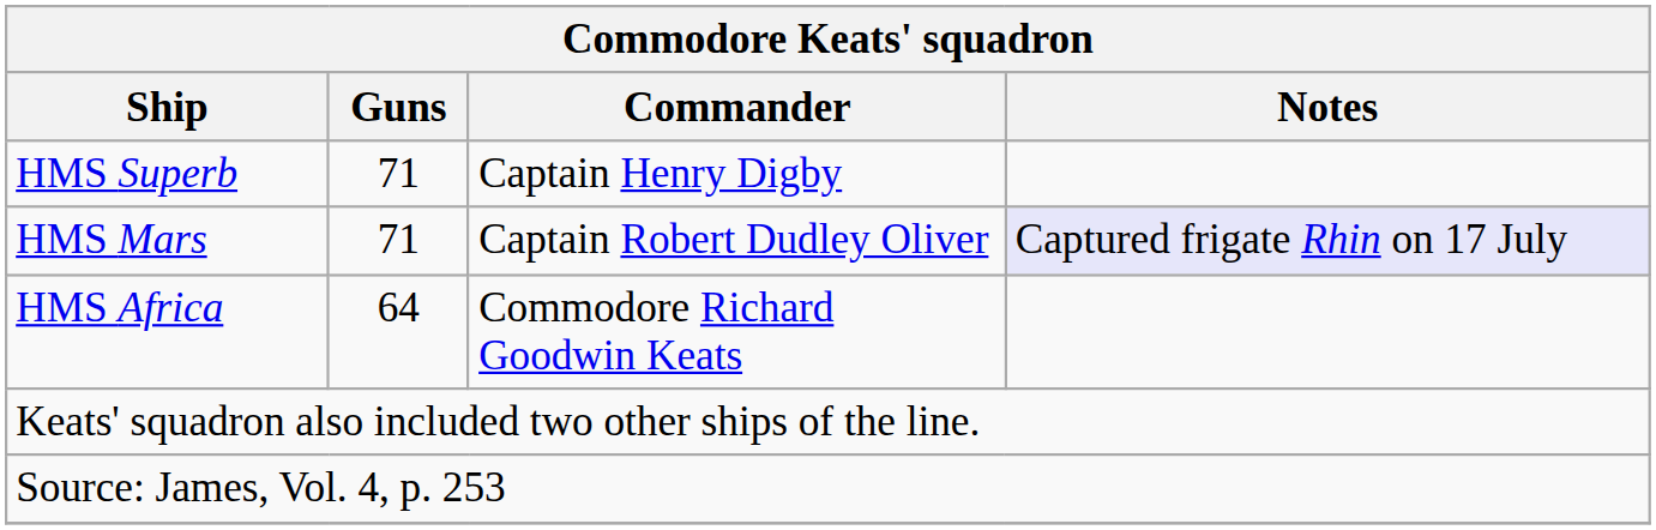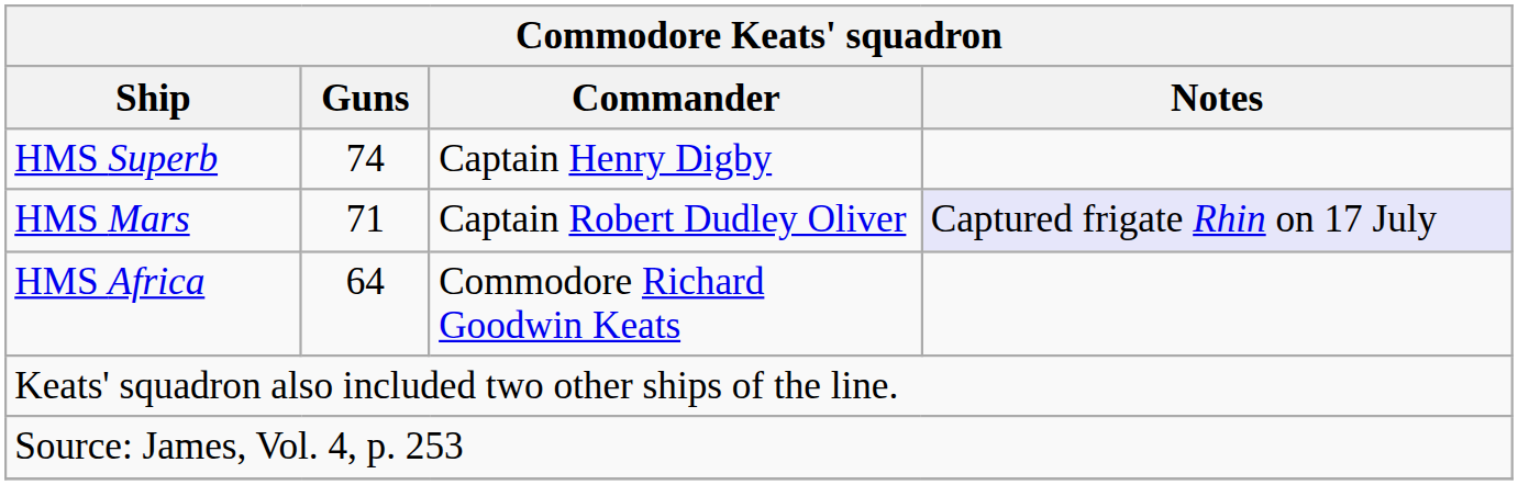HMS Superb | Guns: 71 -> 74
